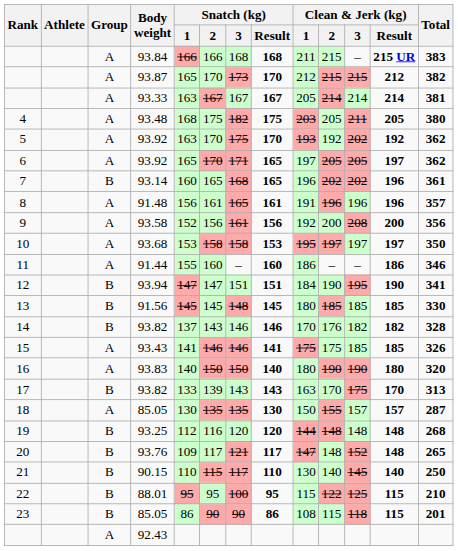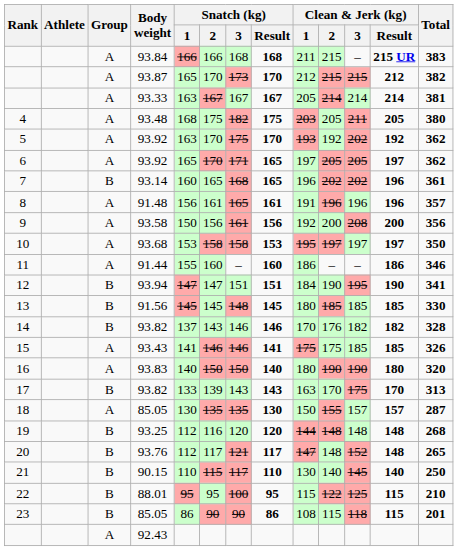9 | Snatch (kg) / 1: 152 -> 150
20 | Snatch (kg) / 1: 109 -> 112
